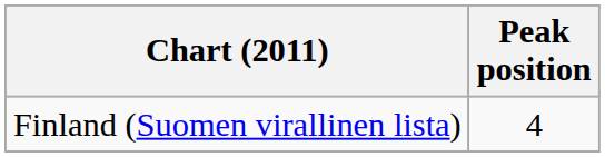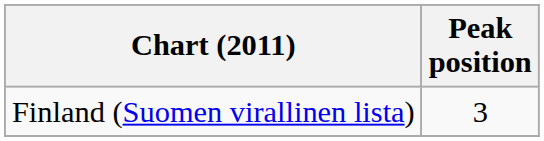Finland (Suomen virallinen lista) | Peak position: 4 -> 3
